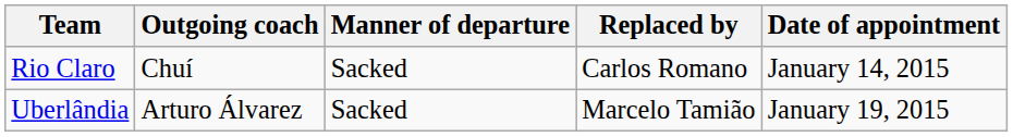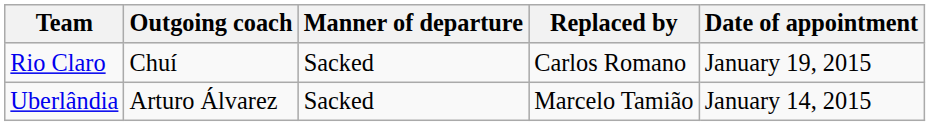Rio Claro | Date of appointment: January 14, 2015 -> January 19, 2015
Uberlândia | Date of appointment: January 19, 2015 -> January 14, 2015
